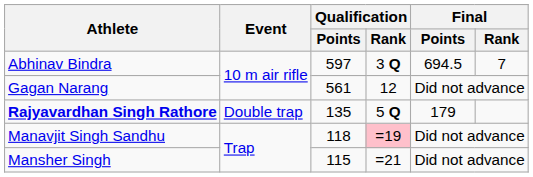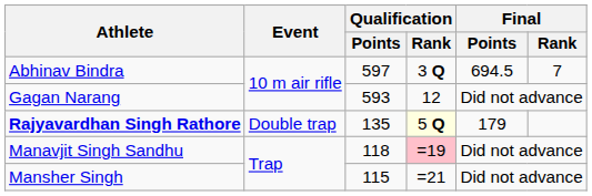Gagan Narang | Qualification / Points: 561 -> 593
Rajyavardhan Singh Rathore | Qualification / Rank: no background -> lightyellow background
